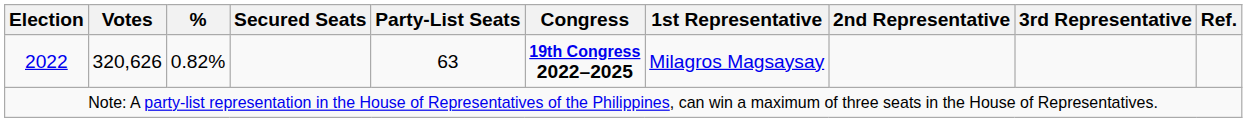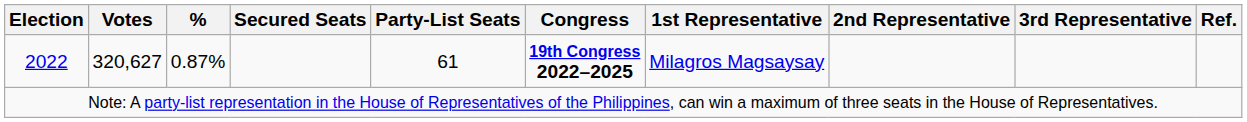2022 | Votes: 320,626 -> 320,627
2022 | %: 0.82% -> 0.87%
2022 | Party-List Seats: 63 -> 61
